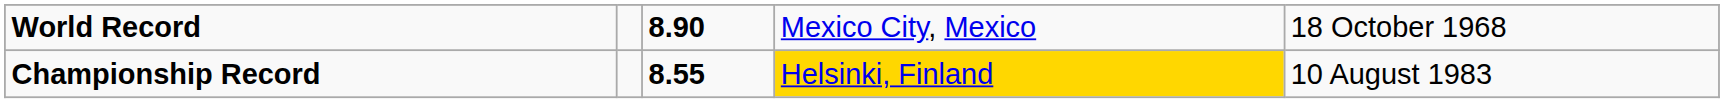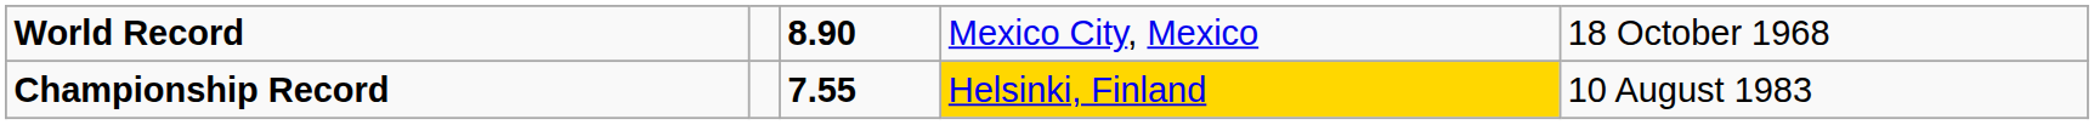Championship Record | column 3: 8.55 -> 7.55
